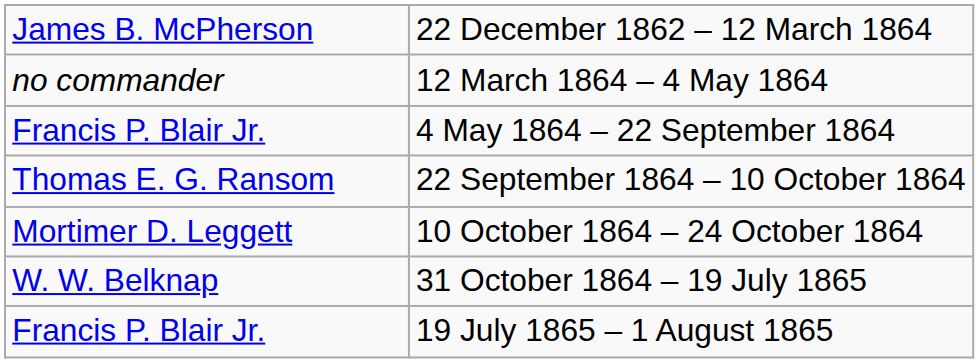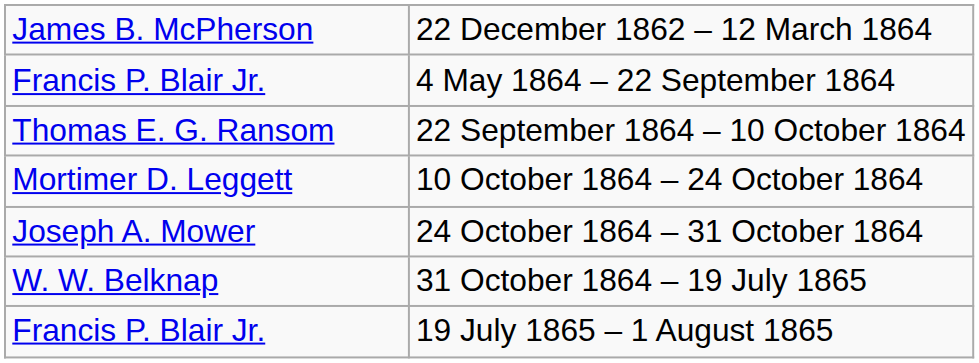- row: no commander | 12 March 1864 – 4 May 1864
+ row: Joseph A. Mower | 24 October 1864 – 31 October 1864
